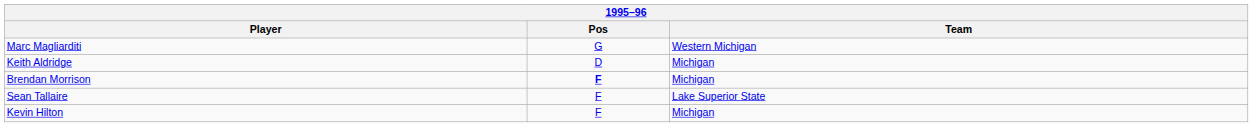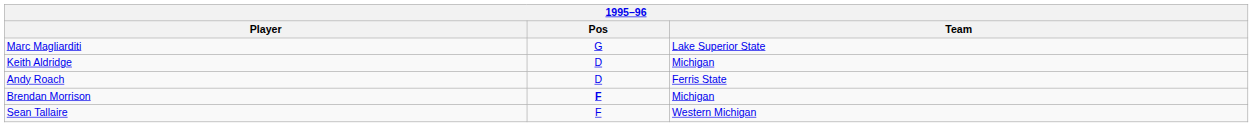Marc Magliarditi | Team: Western Michigan -> Lake Superior State
+ row: Andy Roach | D | Ferris State
Sean Tallaire | Team: Lake Superior State -> Western Michigan
- row: Kevin Hilton | F | Michigan
